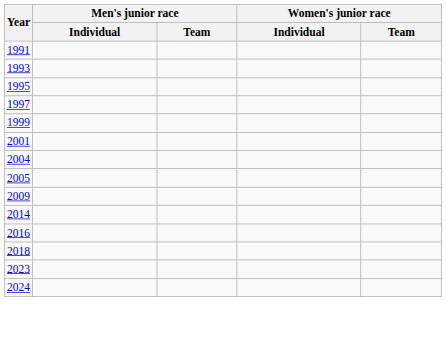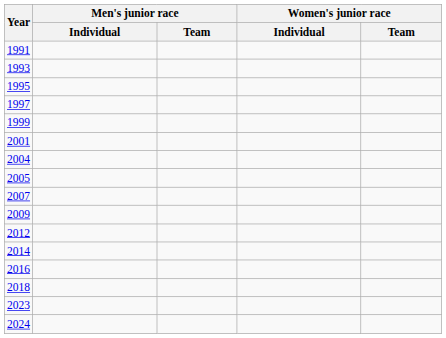+ row: 2007
+ row: 2012
